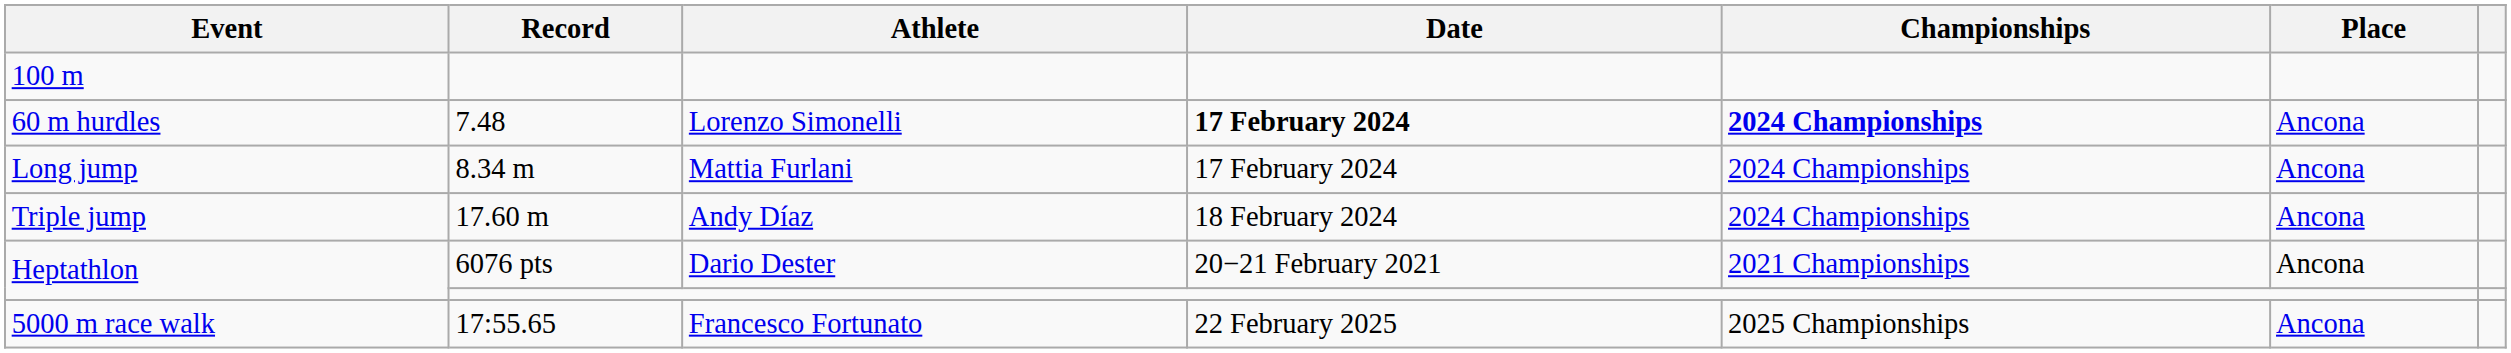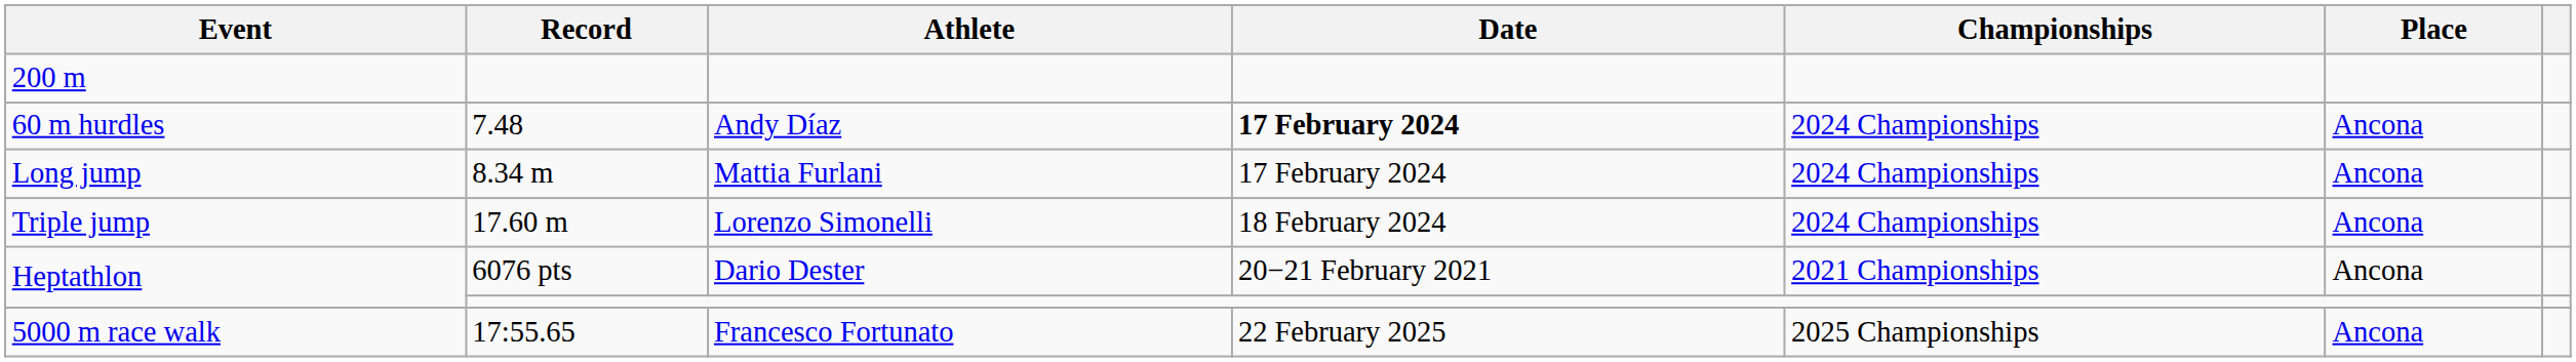- row: 100 m
+ row: 200 m
60 m hurdles | Athlete: Lorenzo Simonelli -> Andy Díaz
60 m hurdles | Championships: bold -> normal
Triple jump | Athlete: Andy Díaz -> Lorenzo Simonelli
